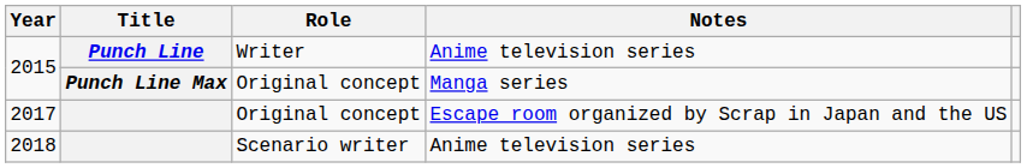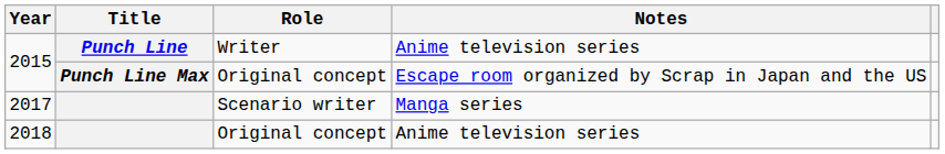2015 / Punch Line Max | Notes: Manga series -> Escape room organized by Scrap in Japan and the US
2017 | Role: Original concept -> Scenario writer
2017 | Notes: Escape room organized by Scrap in Japan and the US -> Manga series
2018 | Role: Scenario writer -> Original concept
